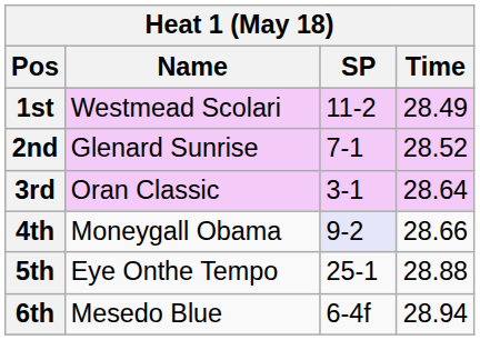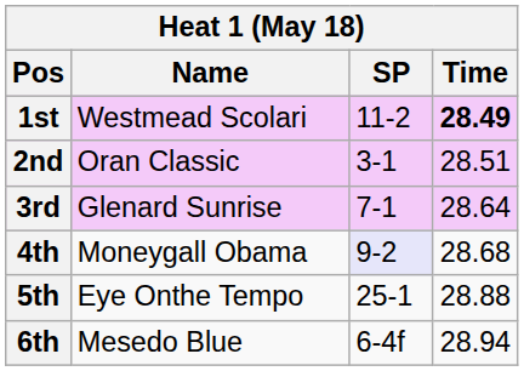1st | Time: normal -> bold
2nd | Name: Glenard Sunrise -> Oran Classic
2nd | SP: 7-1 -> 3-1
2nd | Time: 28.52 -> 28.51
3rd | Name: Oran Classic -> Glenard Sunrise
3rd | SP: 3-1 -> 7-1
4th | Time: 28.66 -> 28.68
